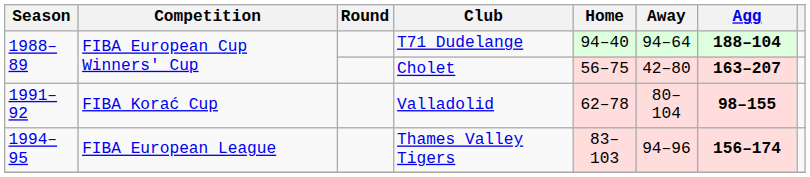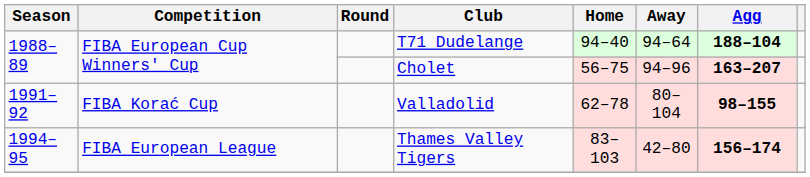Cholet | Away: 42–80 -> 94–96
Thames Valley Tigers | Away: 94–96 -> 42–80
